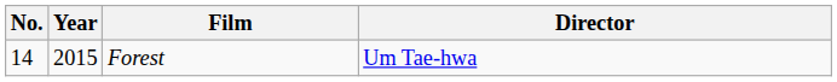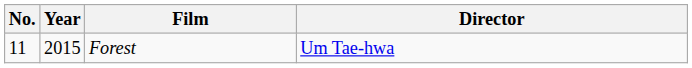Forest | No.: 14 -> 11
